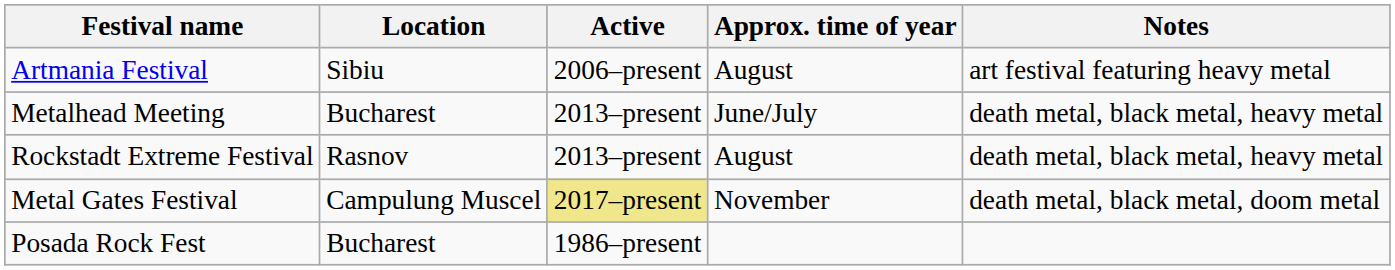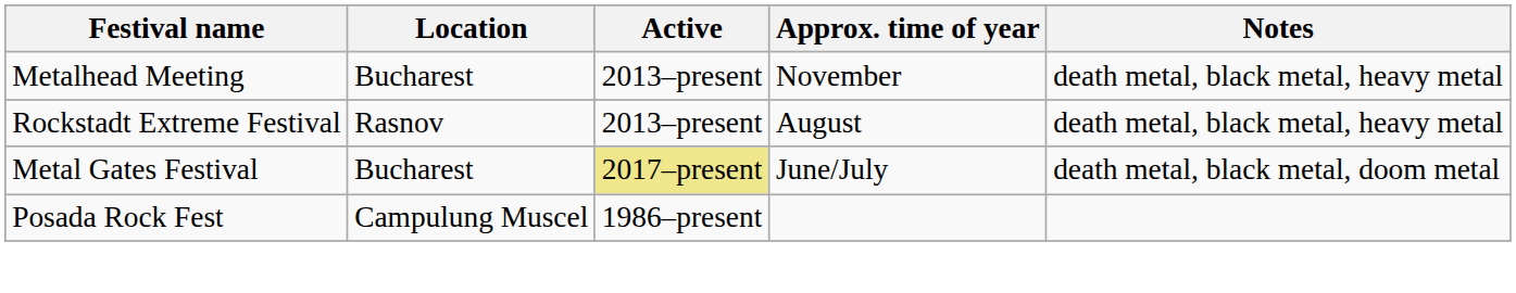- row: Artmania Festival | Sibiu | 2006–present | August | art festival featuring heavy metal
Metalhead Meeting | Approx. time of year: June/July -> November
Metal Gates Festival | Location: Campulung Muscel -> Bucharest
Metal Gates Festival | Approx. time of year: November -> June/July
Posada Rock Fest | Location: Bucharest -> Campulung Muscel
